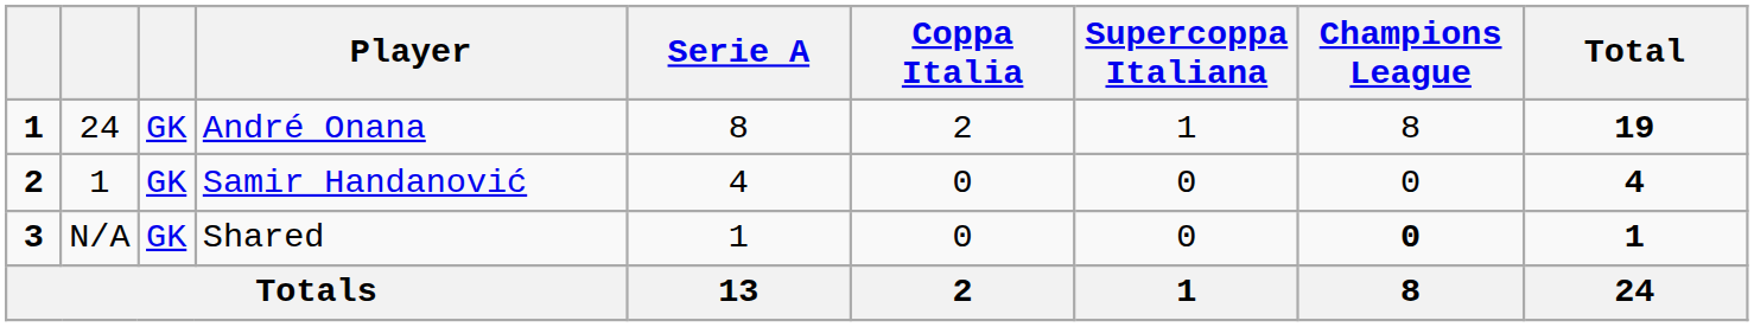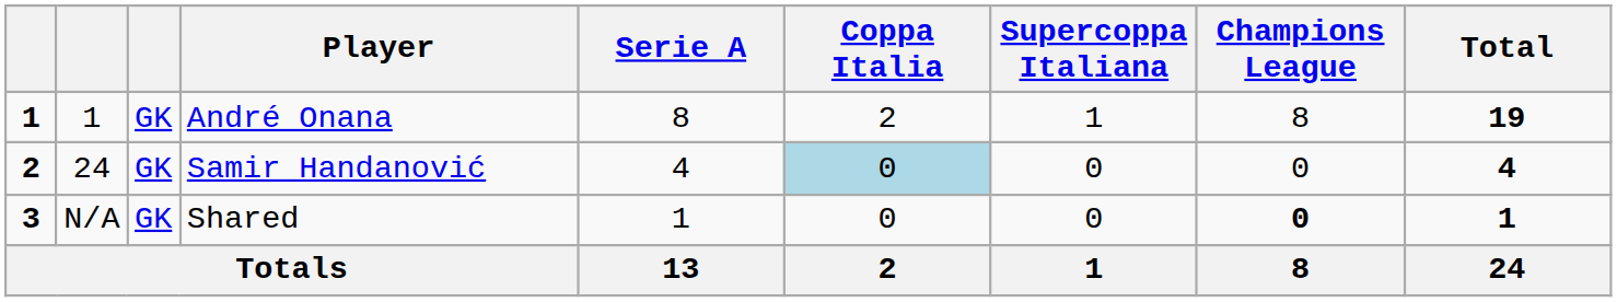André Onana | column 2: 24 -> 1
Samir Handanović | column 2: 1 -> 24
Samir Handanović | Coppa Italia: no background -> lightblue background
